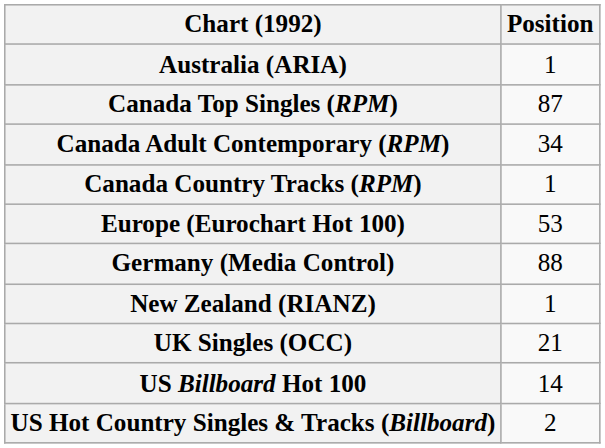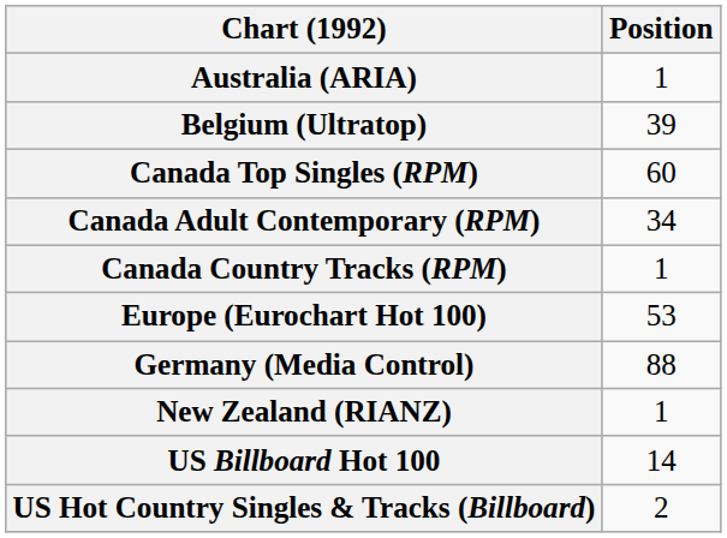+ row: Belgium (Ultratop) | 39
Canada Top Singles (RPM) | Position: 87 -> 60
- row: UK Singles (OCC) | 21
